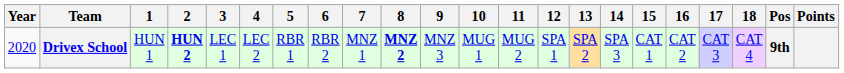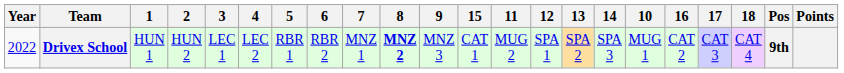columns swapped: 10 <-> 15
Drivex School | Year: 2020 -> 2022
Drivex School | 2: bold -> normal
